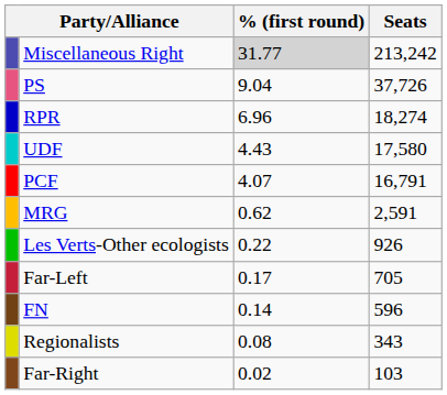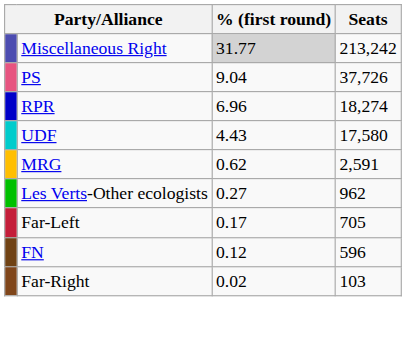- row: PCF | 4.07 | 16,791
Les Verts-Other ecologists | % (first round): 0.22 -> 0.27
Les Verts-Other ecologists | Seats: 926 -> 962
FN | % (first round): 0.14 -> 0.12
- row: Regionalists | 0.08 | 343
